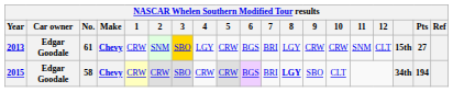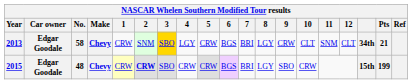2013 | No.: 61 -> 58
2013 | 10: CRW -> CLT
2013 | column 17: 15th -> 34th
2013 | Pts: 27 -> 21
2015 | No.: 58 -> 48
2015 | 2: normal -> bold
2015 | 8: bold -> normal
2015 | 10: CLT -> CRW
2015 | column 17: 34th -> 15th
2015 | Pts: 194 -> 199
